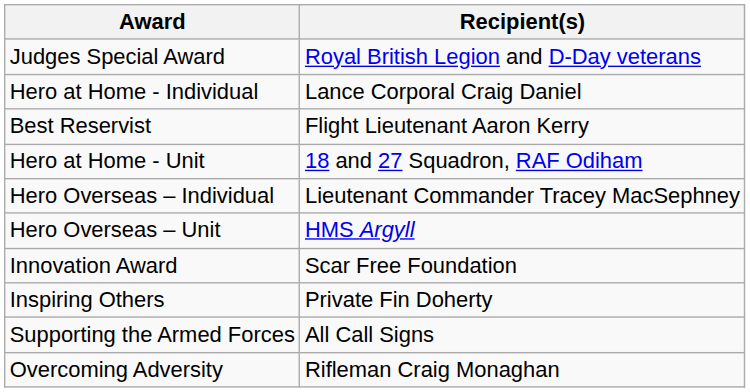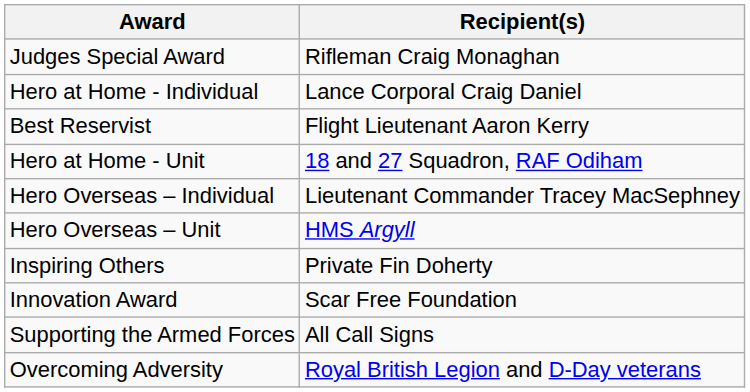Judges Special Award | Recipient(s): Royal British Legion and D-Day veterans -> Rifleman Craig Monaghan
rows swapped: Inspiring Others <-> Innovation Award
Overcoming Adversity | Recipient(s): Rifleman Craig Monaghan -> Royal British Legion and D-Day veterans
